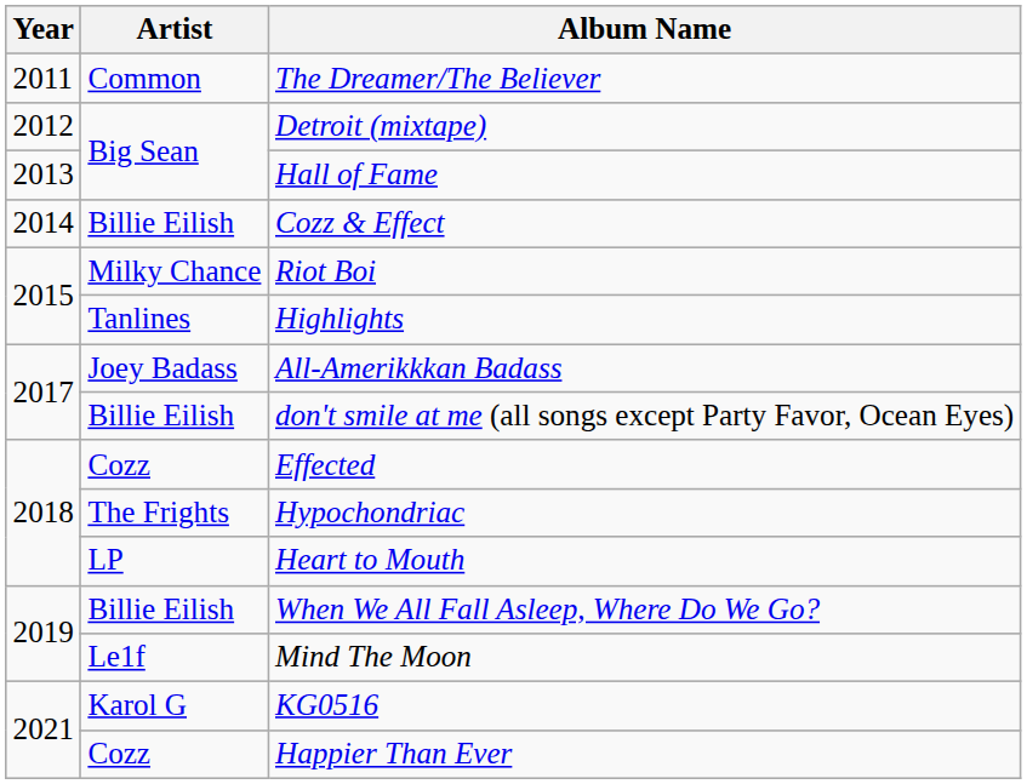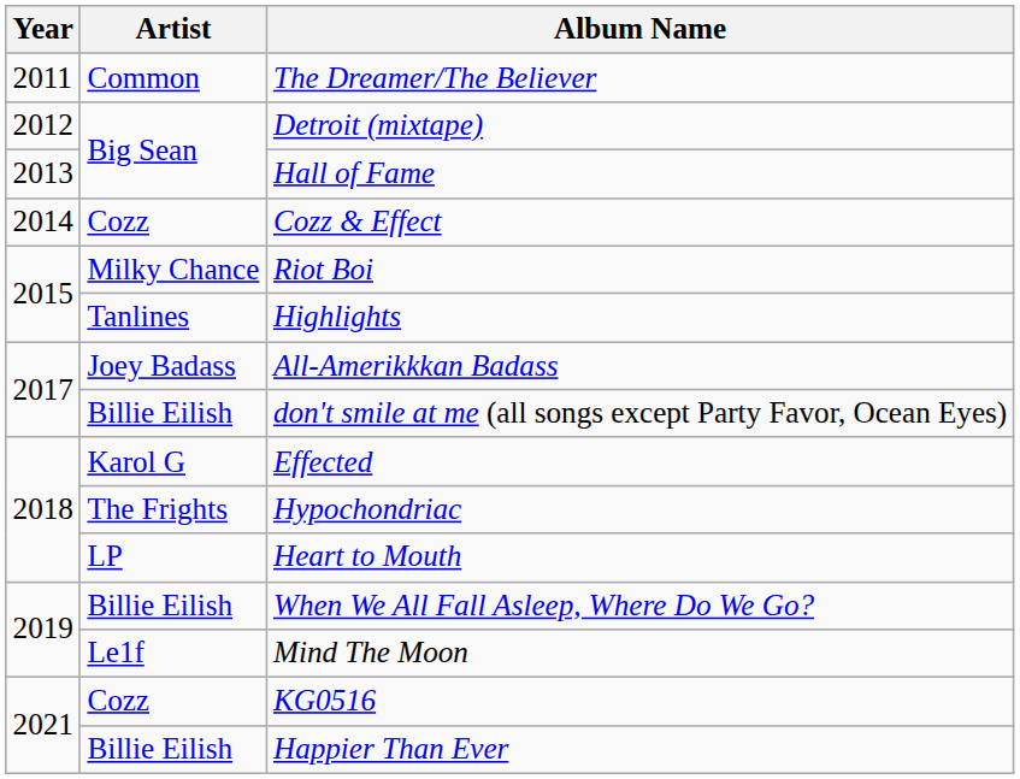Cozz & Effect | Artist: Billie Eilish -> Cozz
Effected | Artist: Cozz -> Karol G
KG0516 | Artist: Karol G -> Cozz
Happier Than Ever | Artist: Cozz -> Billie Eilish
